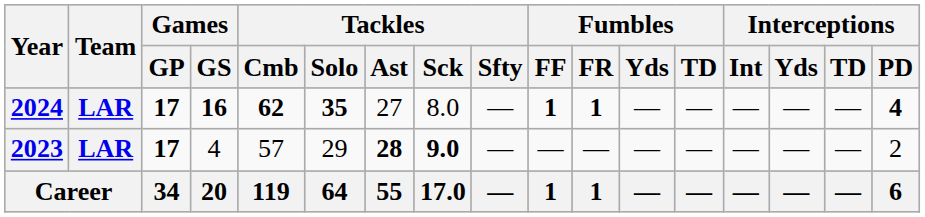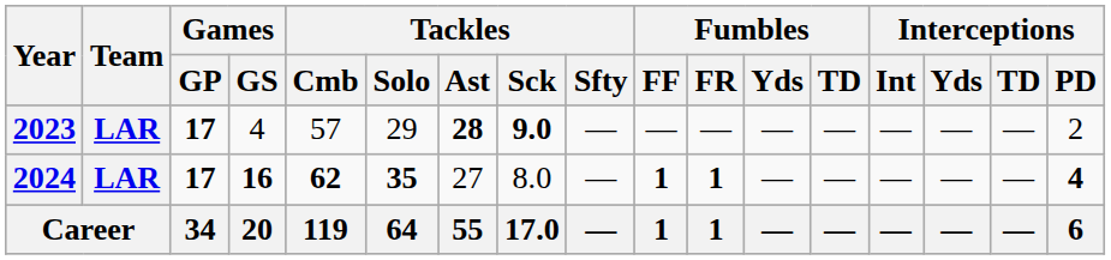rows swapped: 2023 <-> 2024
